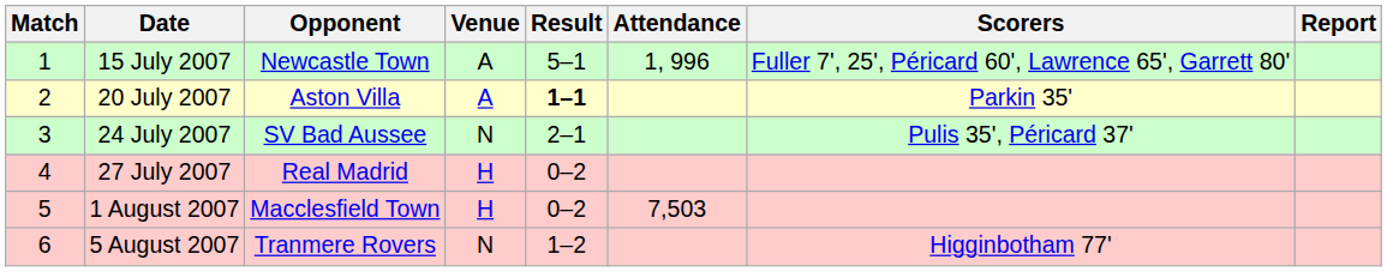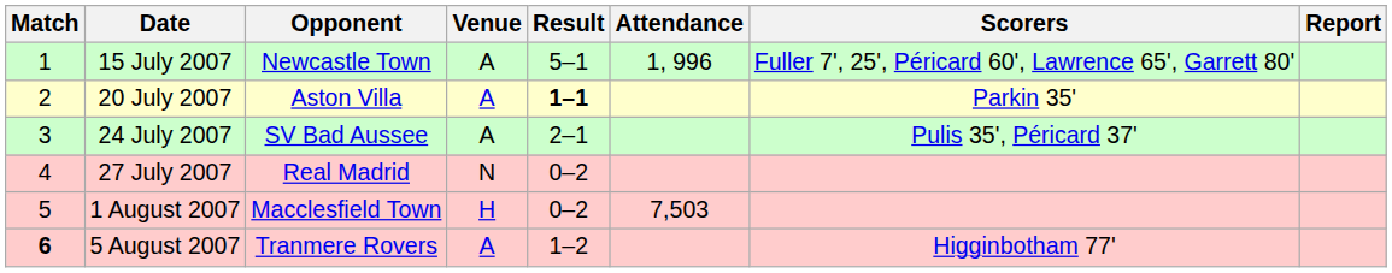24 July 2007 | Venue: N -> A
27 July 2007 | Venue: H -> N
5 August 2007 | Match: normal -> bold
5 August 2007 | Venue: N -> A
